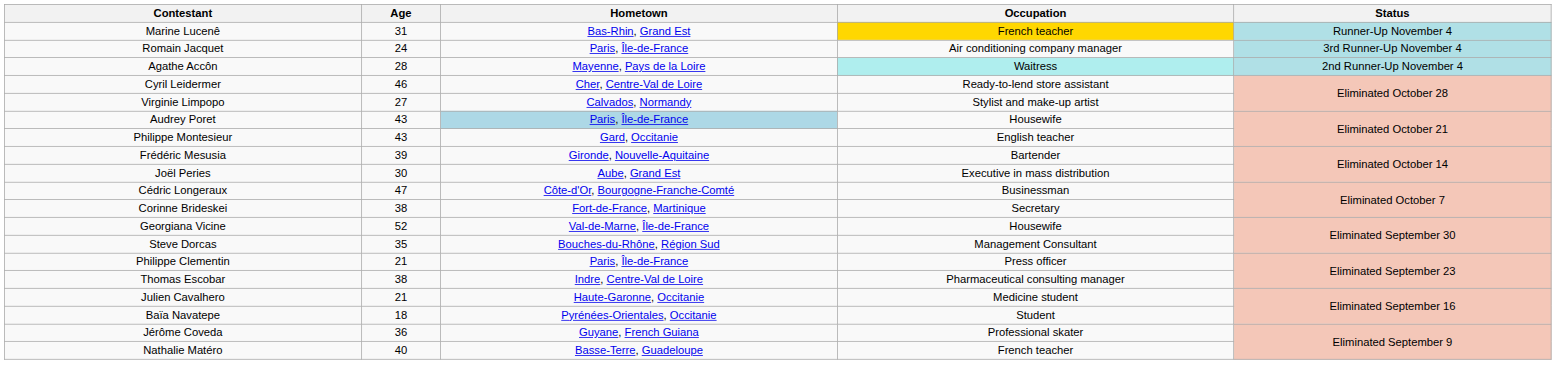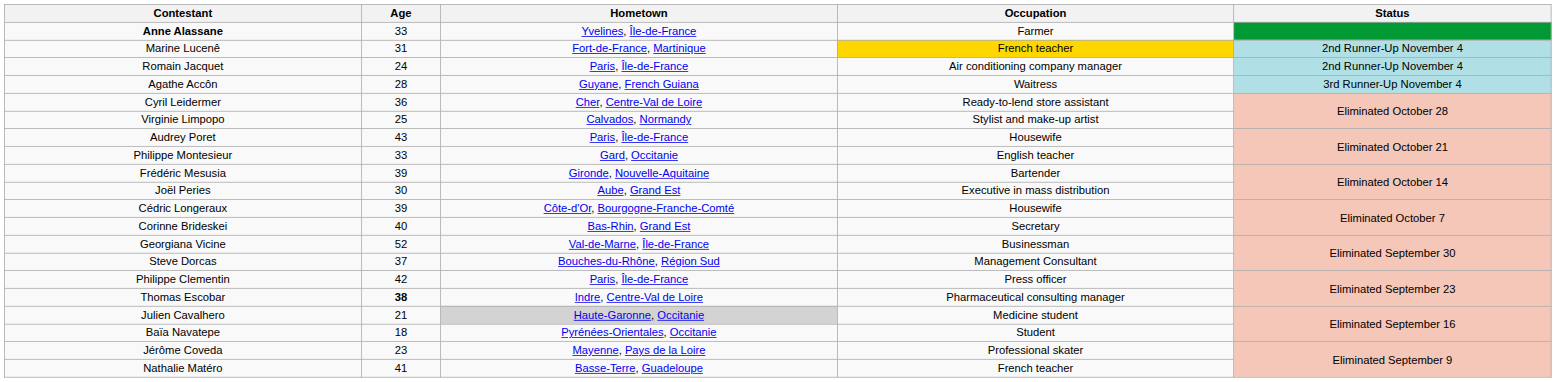+ row: Anne Alassane | 33 | Yvelines, Île-de-France | Farmer
Marine Lucenê | Hometown: Bas-Rhin, Grand Est -> Fort-de-France, Martinique
Marine Lucenê | Status: Runner-Up November 4 -> 2nd Runner-Up November 4
Romain Jacquet | Status: 3rd Runner-Up November 4 -> 2nd Runner-Up November 4
Agathe Accôn | Hometown: Mayenne, Pays de la Loire -> Guyane, French Guiana
Agathe Accôn | Occupation: paleturquoise background -> no background
Agathe Accôn | Status: 2nd Runner-Up November 4 -> 3rd Runner-Up November 4
Cyril Leidermer | Age: 46 -> 36
Virginie Limpopo | Age: 27 -> 25
Audrey Poret | Hometown: lightblue background -> no background
Philippe Montesieur | Age: 43 -> 33
Cédric Longeraux | Age: 47 -> 39
Cédric Longeraux | Occupation: Businessman -> Housewife
Corinne Brideskei | Age: 38 -> 40
Corinne Brideskei | Hometown: Fort-de-France, Martinique -> Bas-Rhin, Grand Est
Georgiana Vicine | Occupation: Housewife -> Businessman
Steve Dorcas | Age: 35 -> 37
Philippe Clementin | Age: 21 -> 42
Thomas Escobar | Age: normal -> bold
Julien Cavalhero | Hometown: no background -> lightgrey background
Jérôme Coveda | Age: 36 -> 23
Jérôme Coveda | Hometown: Guyane, French Guiana -> Mayenne, Pays de la Loire
Nathalie Matéro | Age: 40 -> 41
